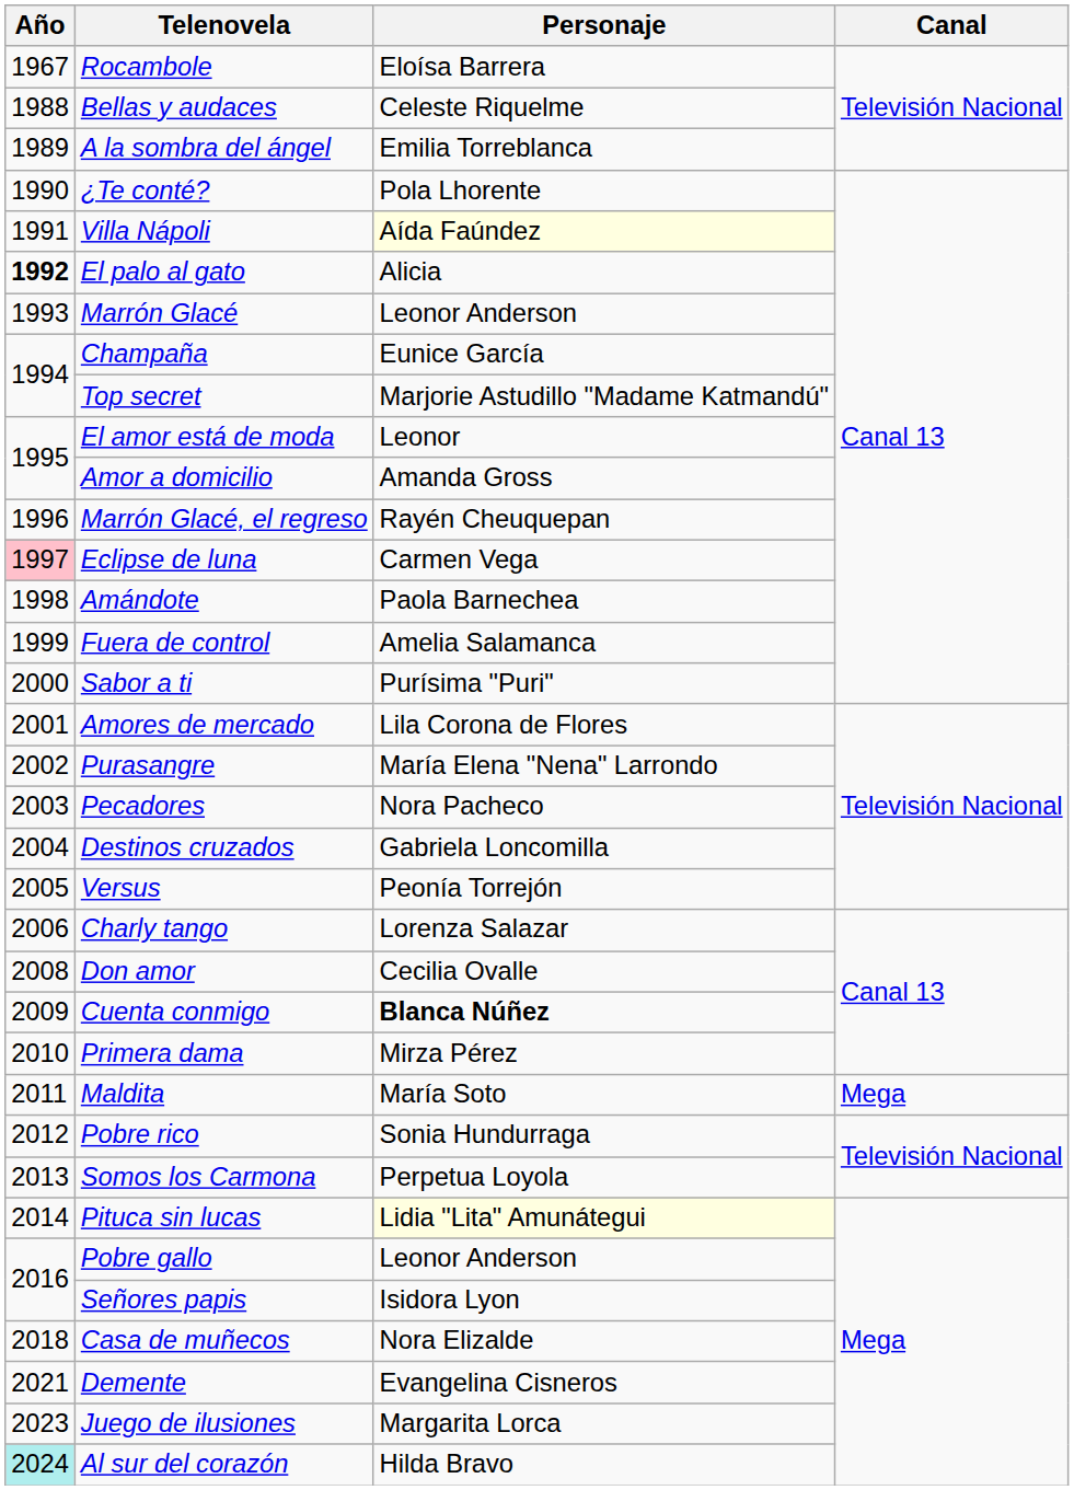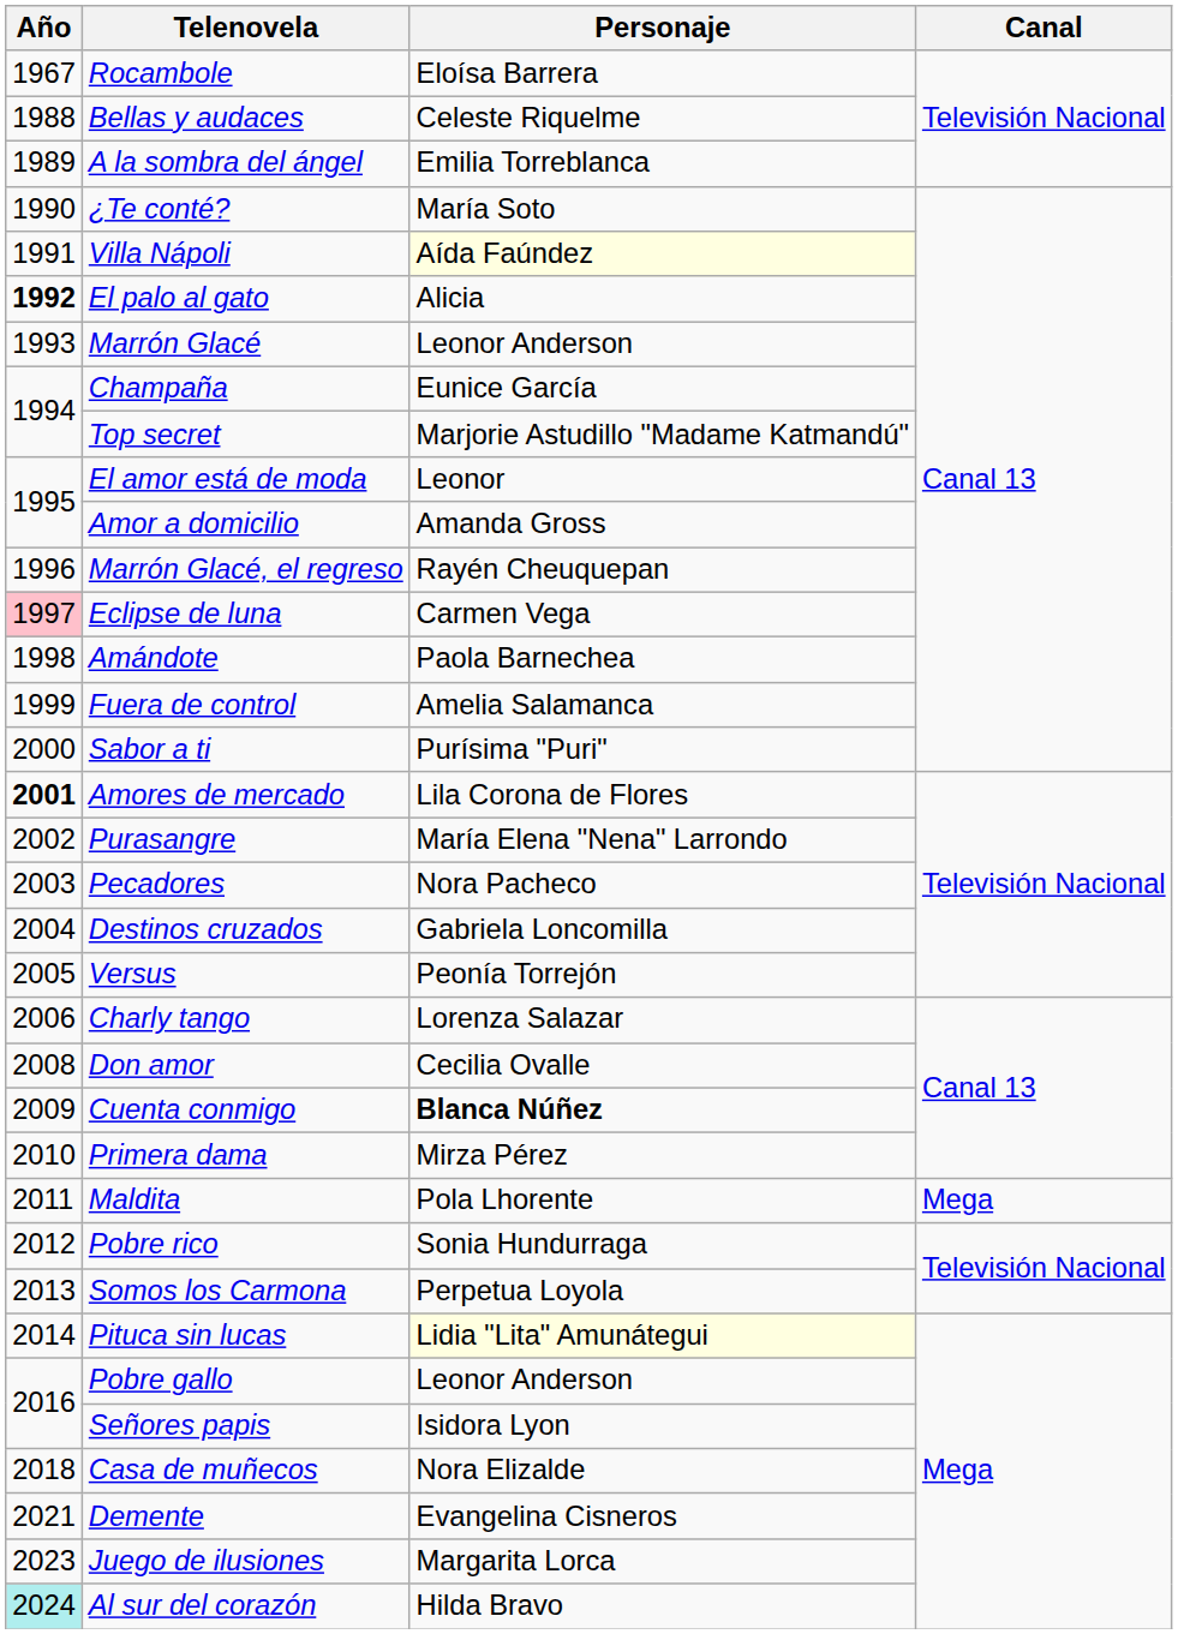¿Te conté? | Personaje: Pola Lhorente -> María Soto
Amores de mercado | Año: normal -> bold
Maldita | Personaje: María Soto -> Pola Lhorente
